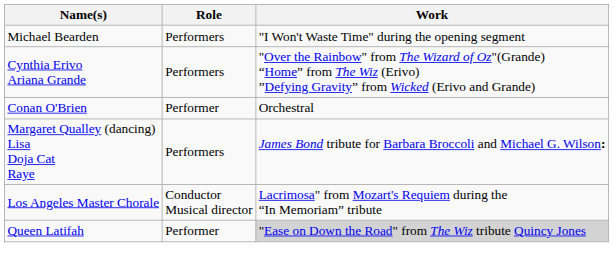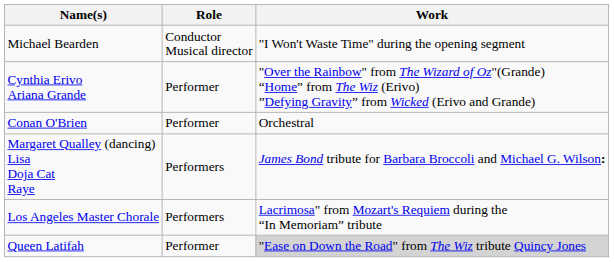Michael Bearden | Role: Performers -> Conductor Musical director
Cynthia Erivo Ariana Grande | Role: Performers -> Performer
Los Angeles Master Chorale | Role: Conductor Musical director -> Performers
